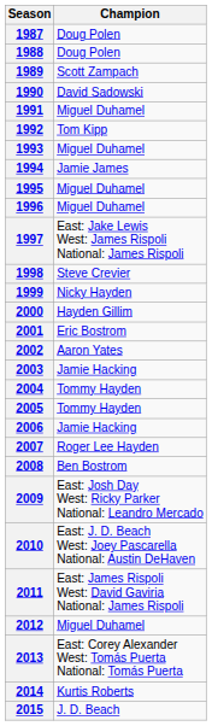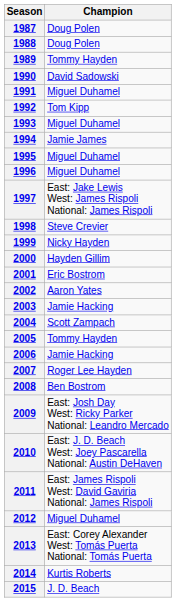1989 | Champion: Scott Zampach -> Tommy Hayden
2004 | Champion: Tommy Hayden -> Scott Zampach
